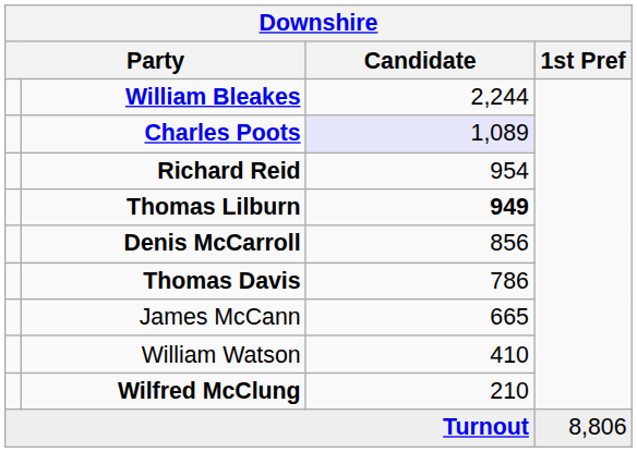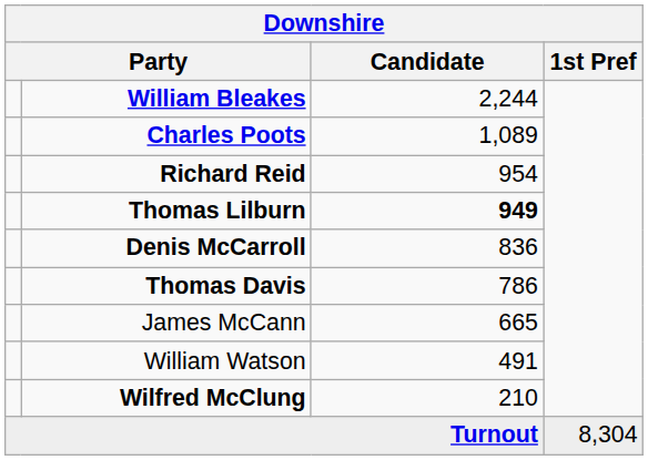Charles Poots | Candidate: lavender background -> no background
Denis McCarroll | Candidate: 856 -> 836
William Watson | Candidate: 410 -> 491
Turnout | 1st Pref: 8,806 -> 8,304
